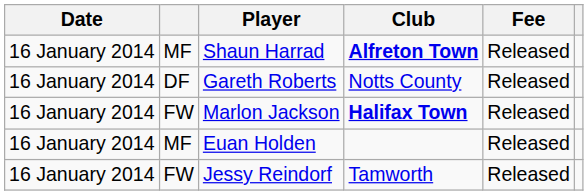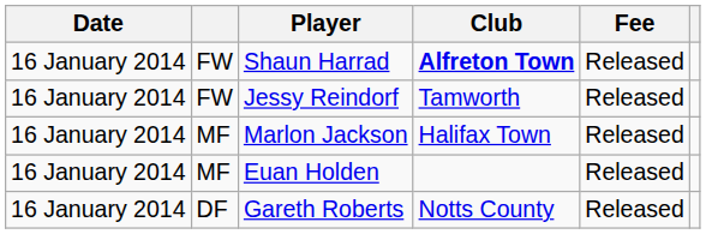Shaun Harrad | column 2: MF -> FW
rows swapped: Gareth Roberts <-> Jessy Reindorf
Marlon Jackson | column 2: FW -> MF
Marlon Jackson | Club: bold -> normal
